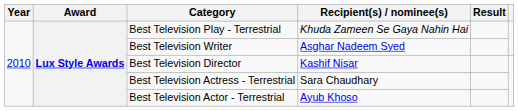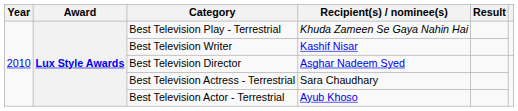Best Television Writer | Recipient(s) / nominee(s): Asghar Nadeem Syed -> Kashif Nisar
Best Television Director | Recipient(s) / nominee(s): Kashif Nisar -> Asghar Nadeem Syed
